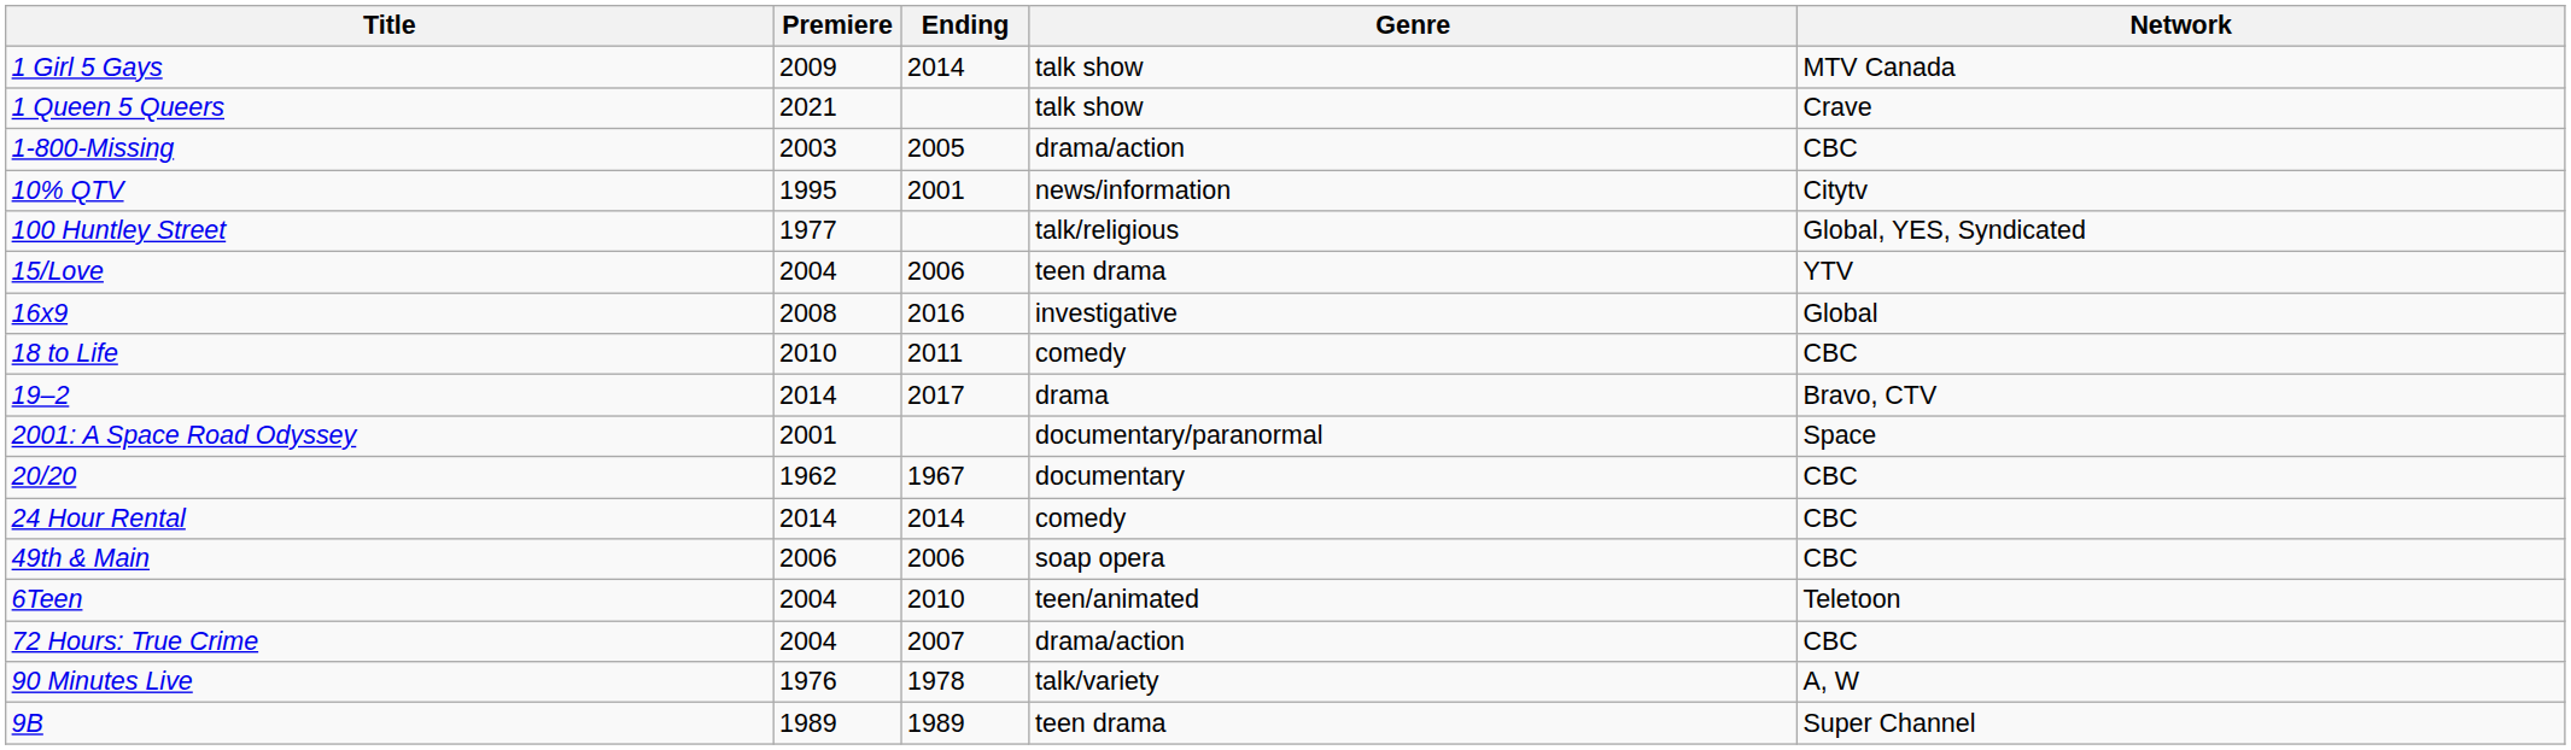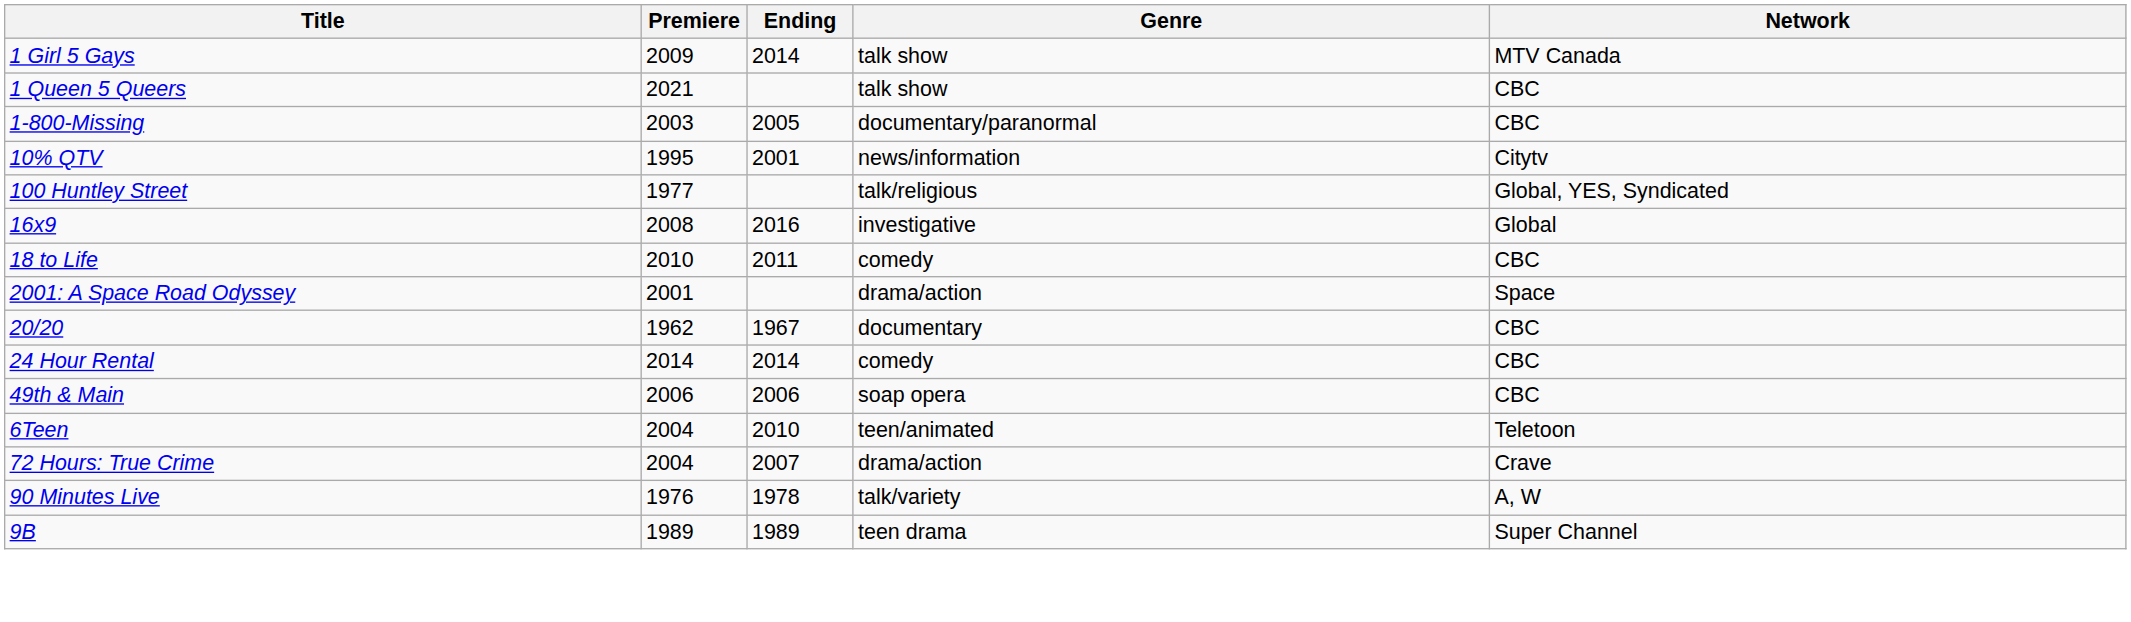1 Queen 5 Queers | Network: Crave -> CBC
1-800-Missing | Genre: drama/action -> documentary/paranormal
- row: 15/Love | 2004 | 2006 | teen drama | YTV
- row: 19–2 | 2014 | 2017 | drama | Bravo, CTV
2001: A Space Road Odyssey | Genre: documentary/paranormal -> drama/action
72 Hours: True Crime | Network: CBC -> Crave
